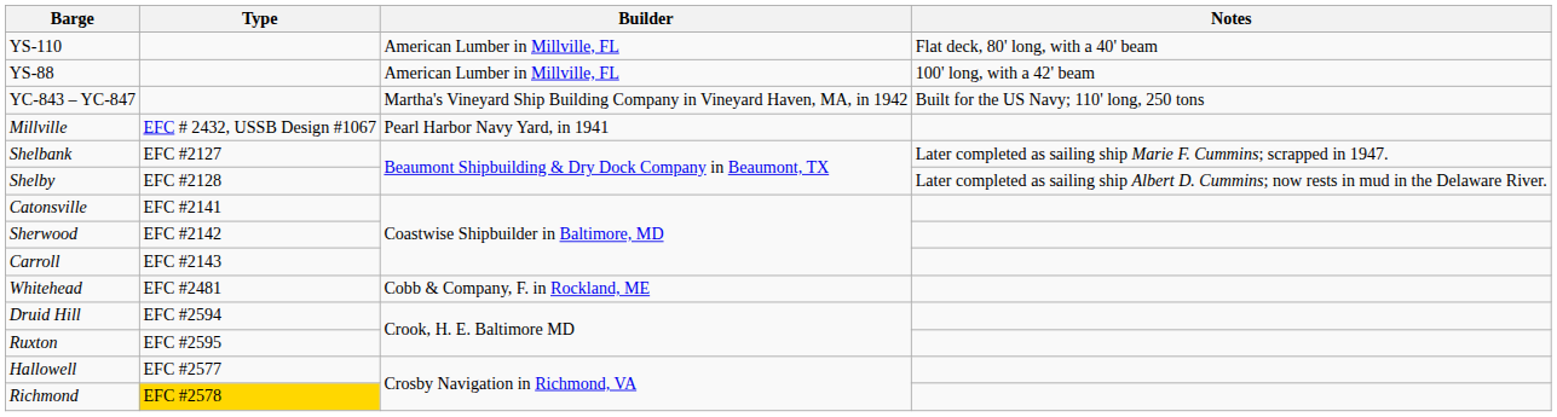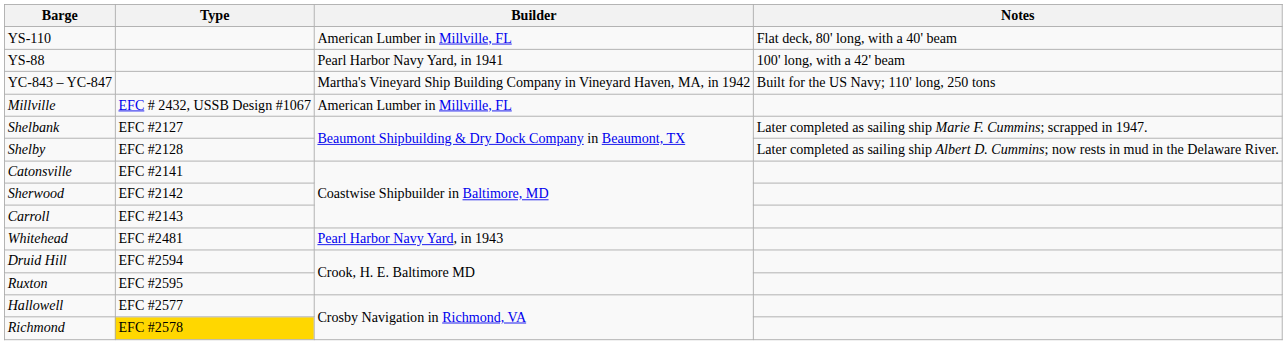YS-88 | Builder: American Lumber in Millville, FL -> Pearl Harbor Navy Yard, in 1941
Millville | Builder: Pearl Harbor Navy Yard, in 1941 -> American Lumber in Millville, FL
Whitehead | Builder: Cobb & Company, F. in Rockland, ME -> Pearl Harbor Navy Yard, in 1943
